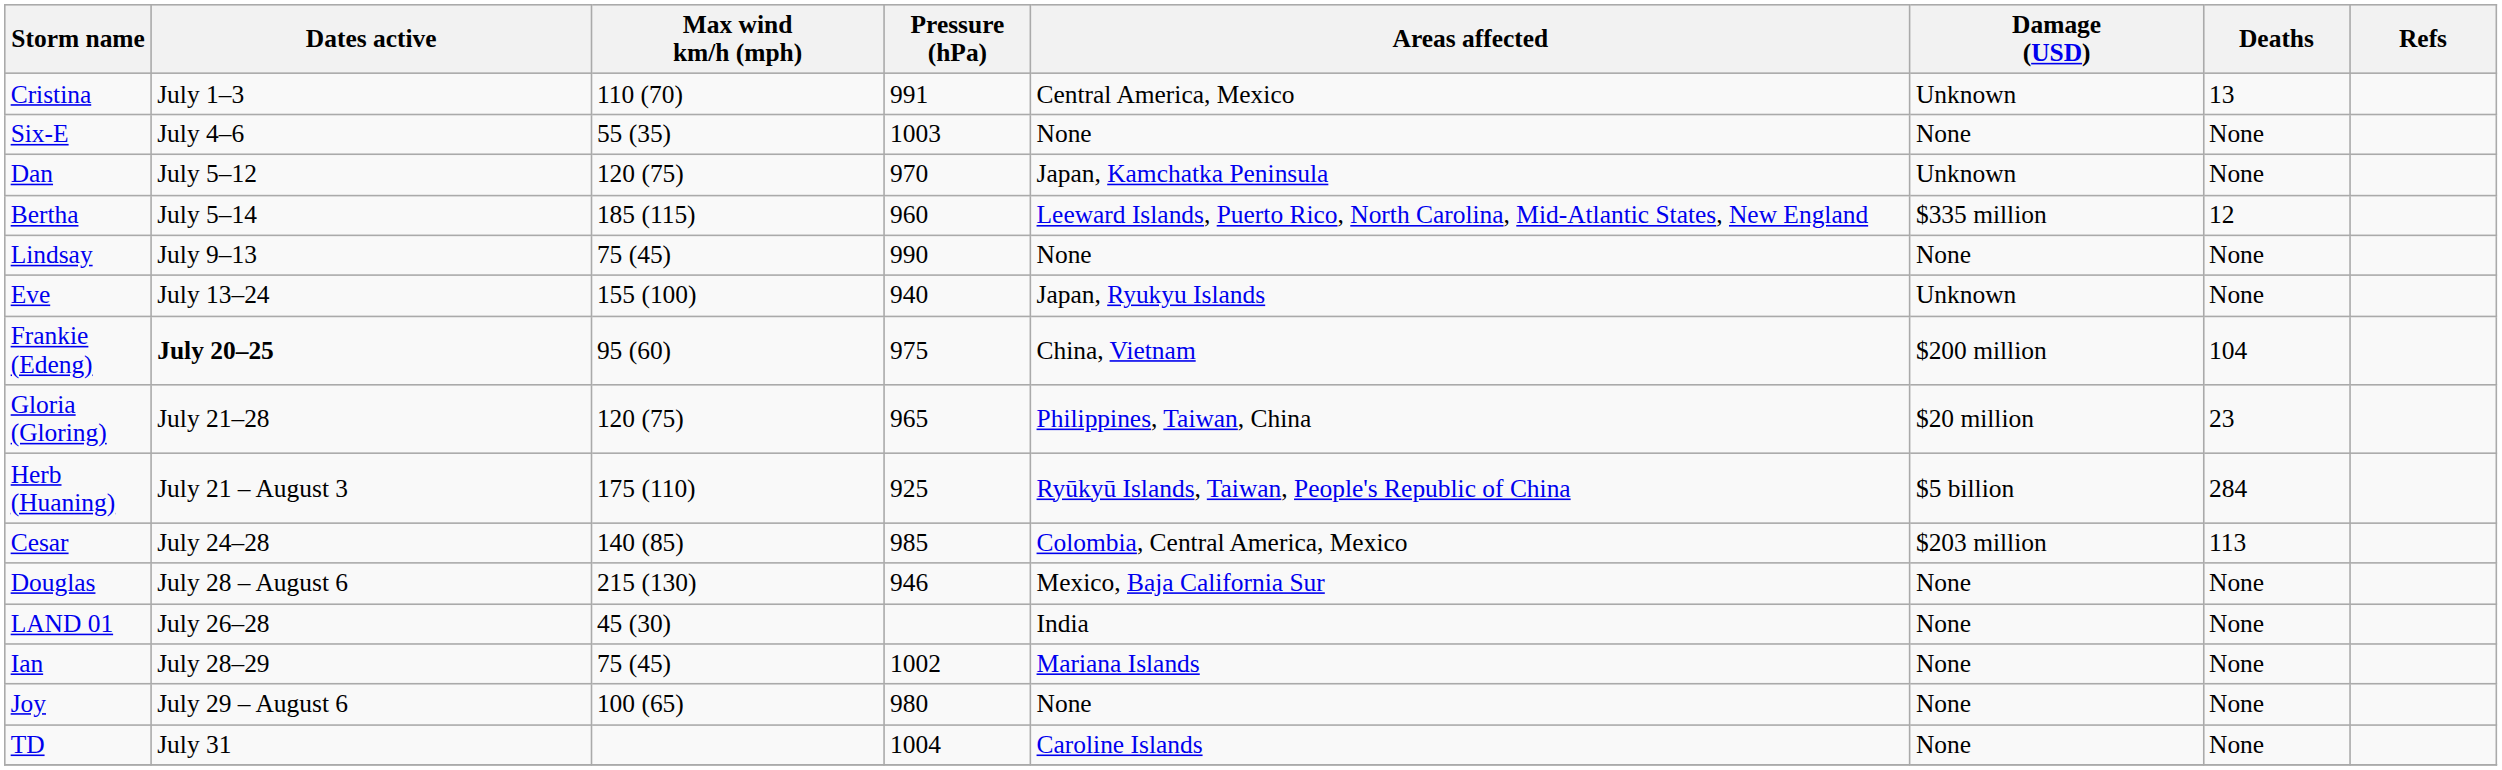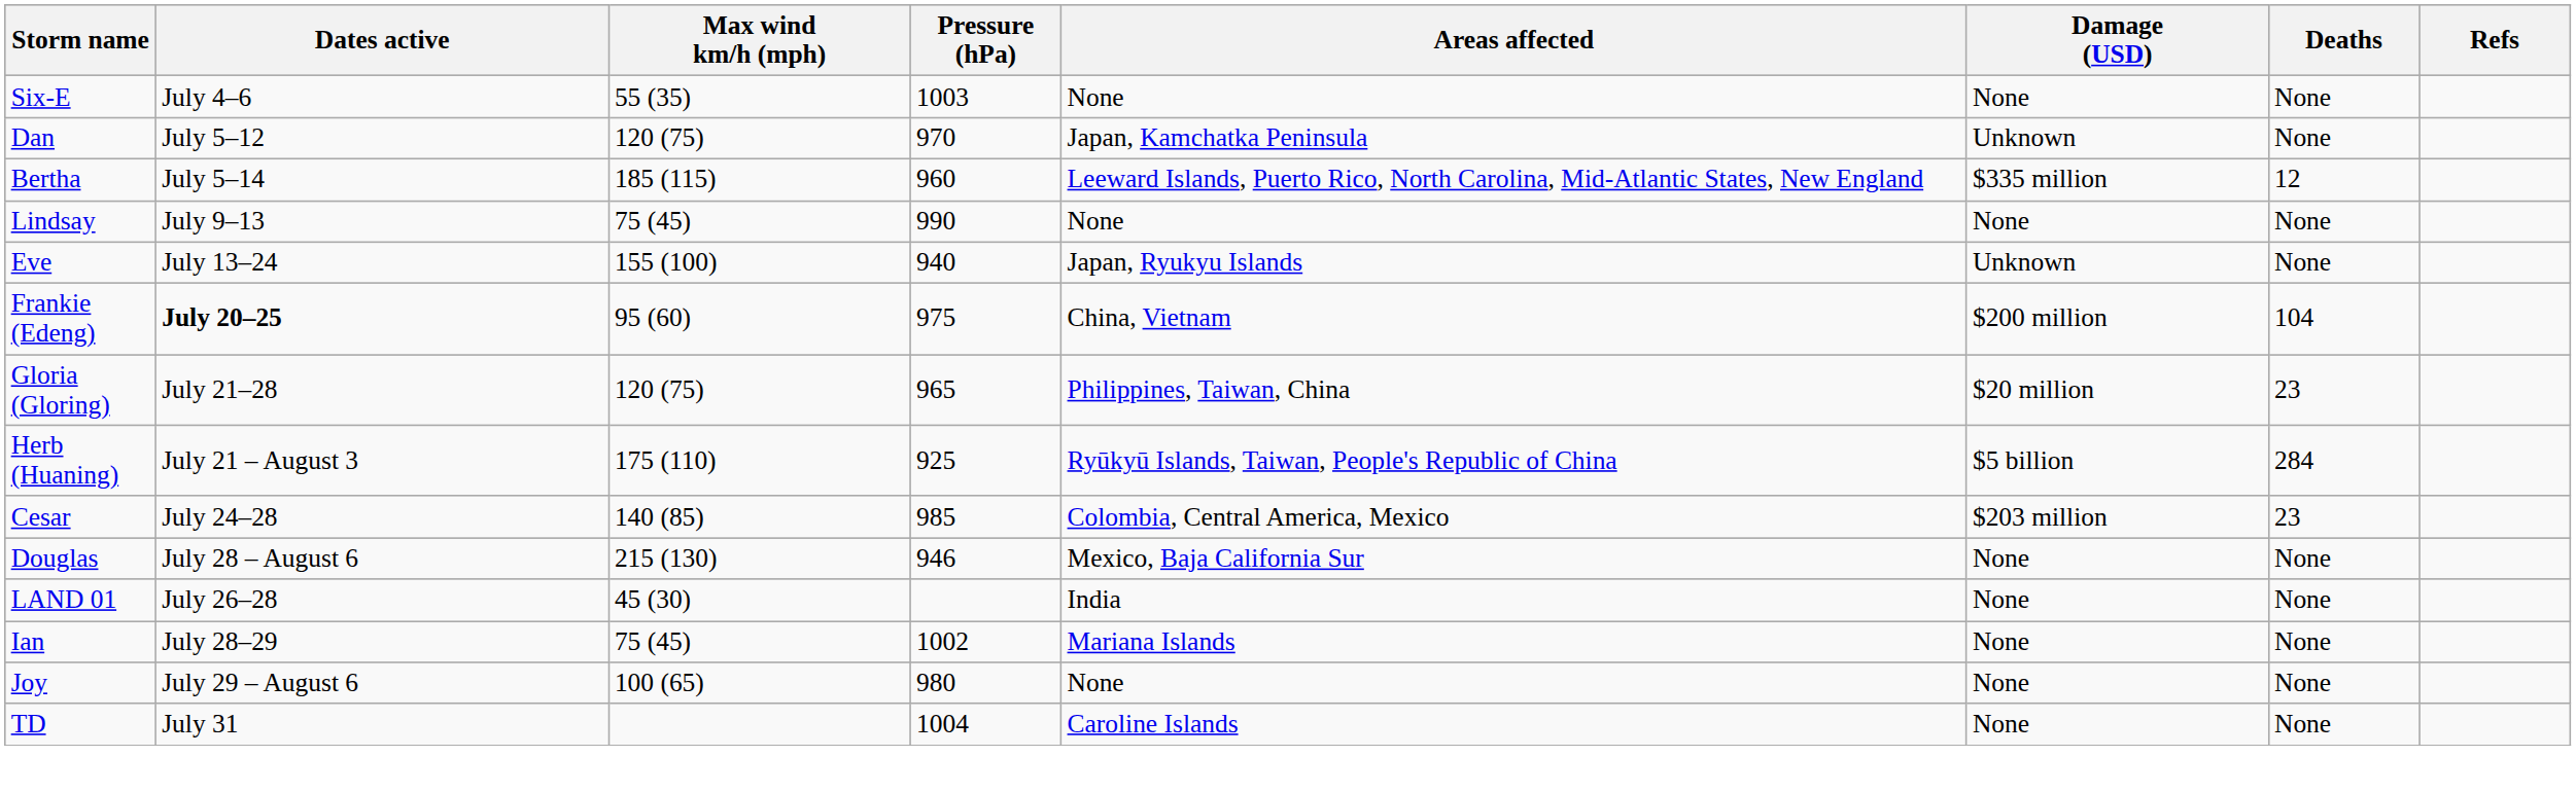- row: Cristina | July 1–3 | 110 (70) | 991 | Central America, Mexico | Unknown | 13
Cesar | Deaths: 113 -> 23
